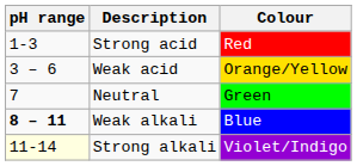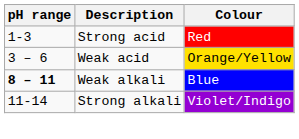- row: 7 | Neutral | Green
Strong alkali | pH range: lightyellow background -> no background
